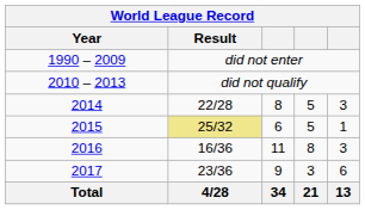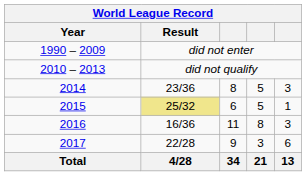2014 | Result: 22/28 -> 23/36
2017 | Result: 23/36 -> 22/28
